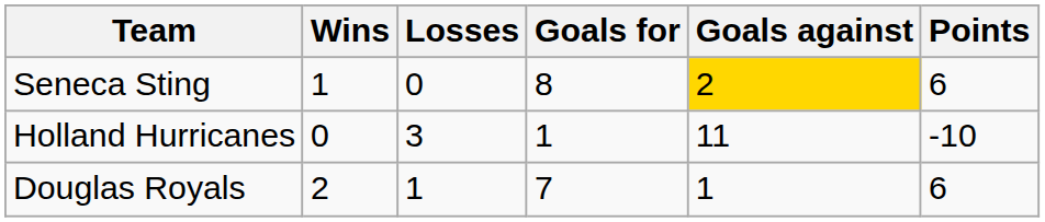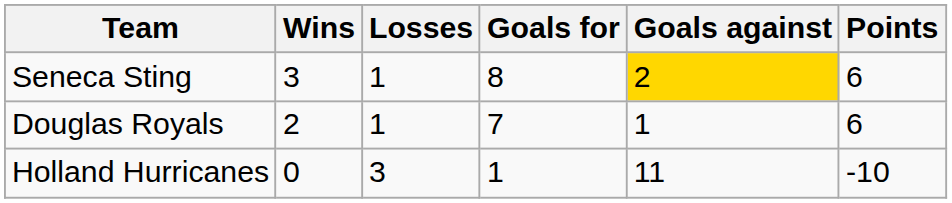Seneca Sting | Wins: 1 -> 3
Seneca Sting | Losses: 0 -> 1
rows swapped: Douglas Royals <-> Holland Hurricanes
